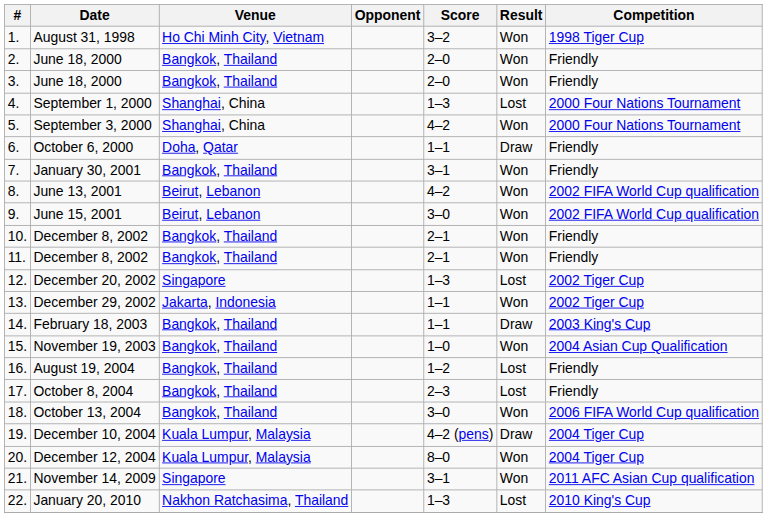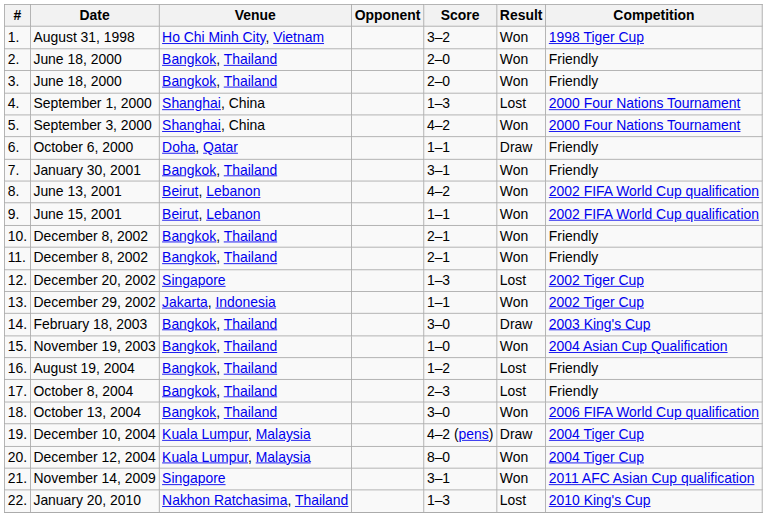June 15, 2001 | Score: 3–0 -> 1–1
February 18, 2003 | Score: 1–1 -> 3–0
